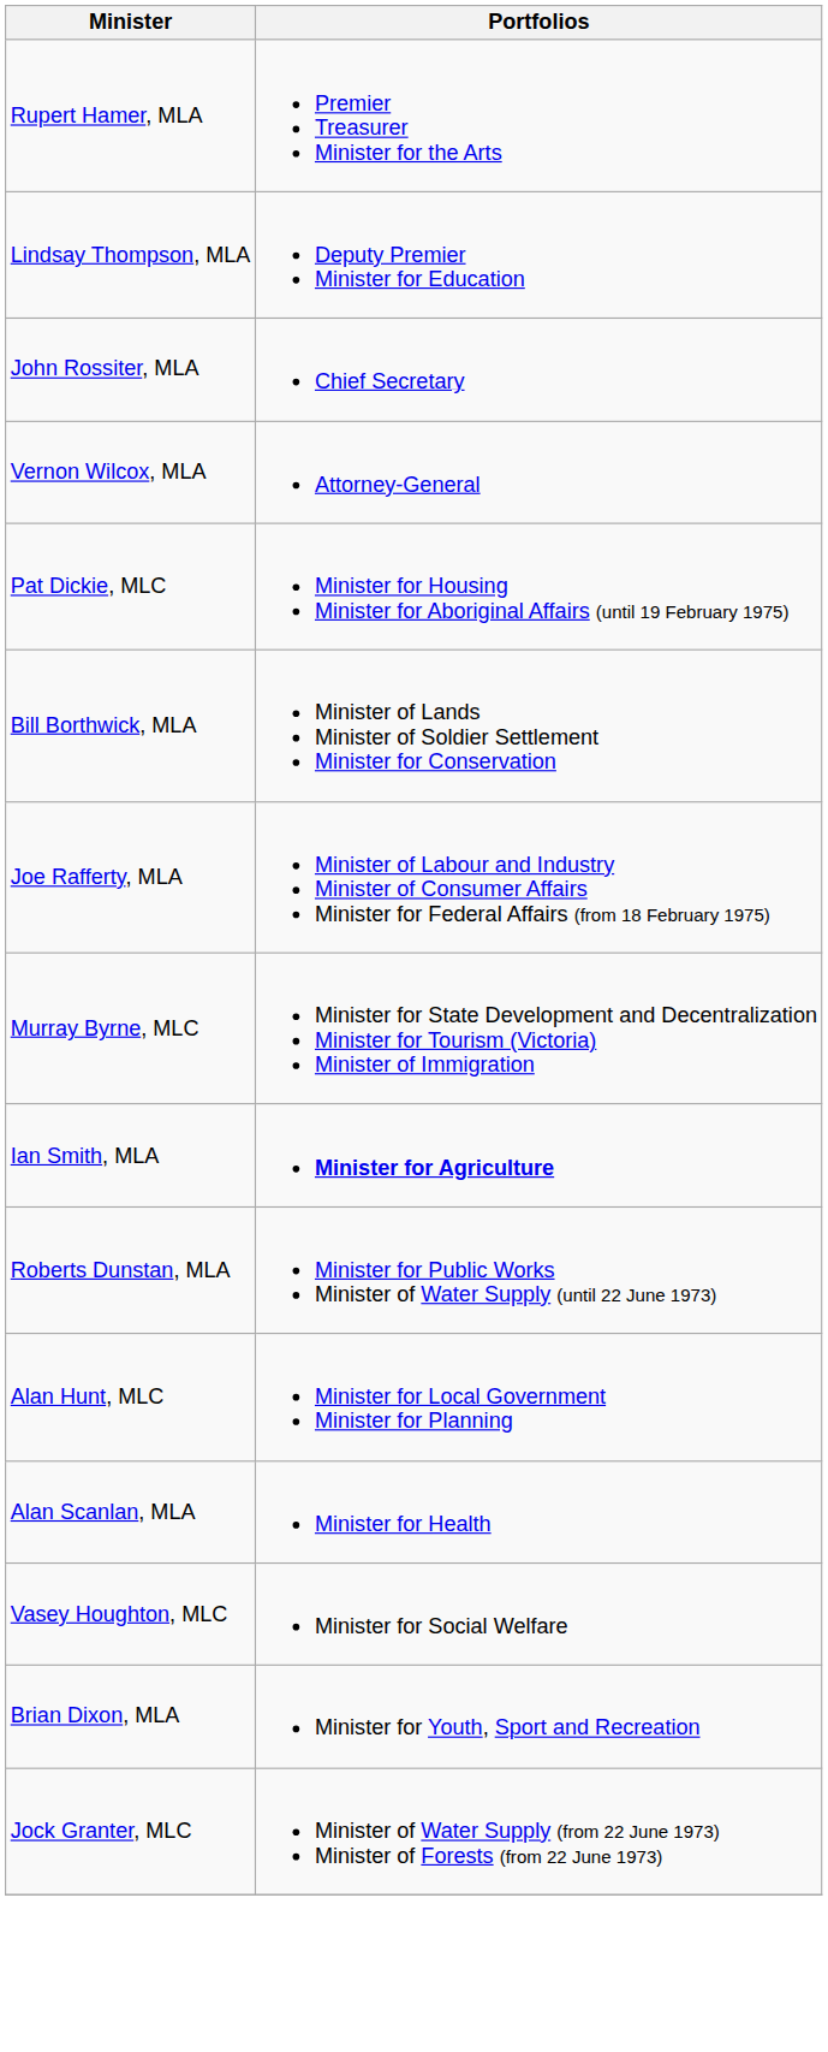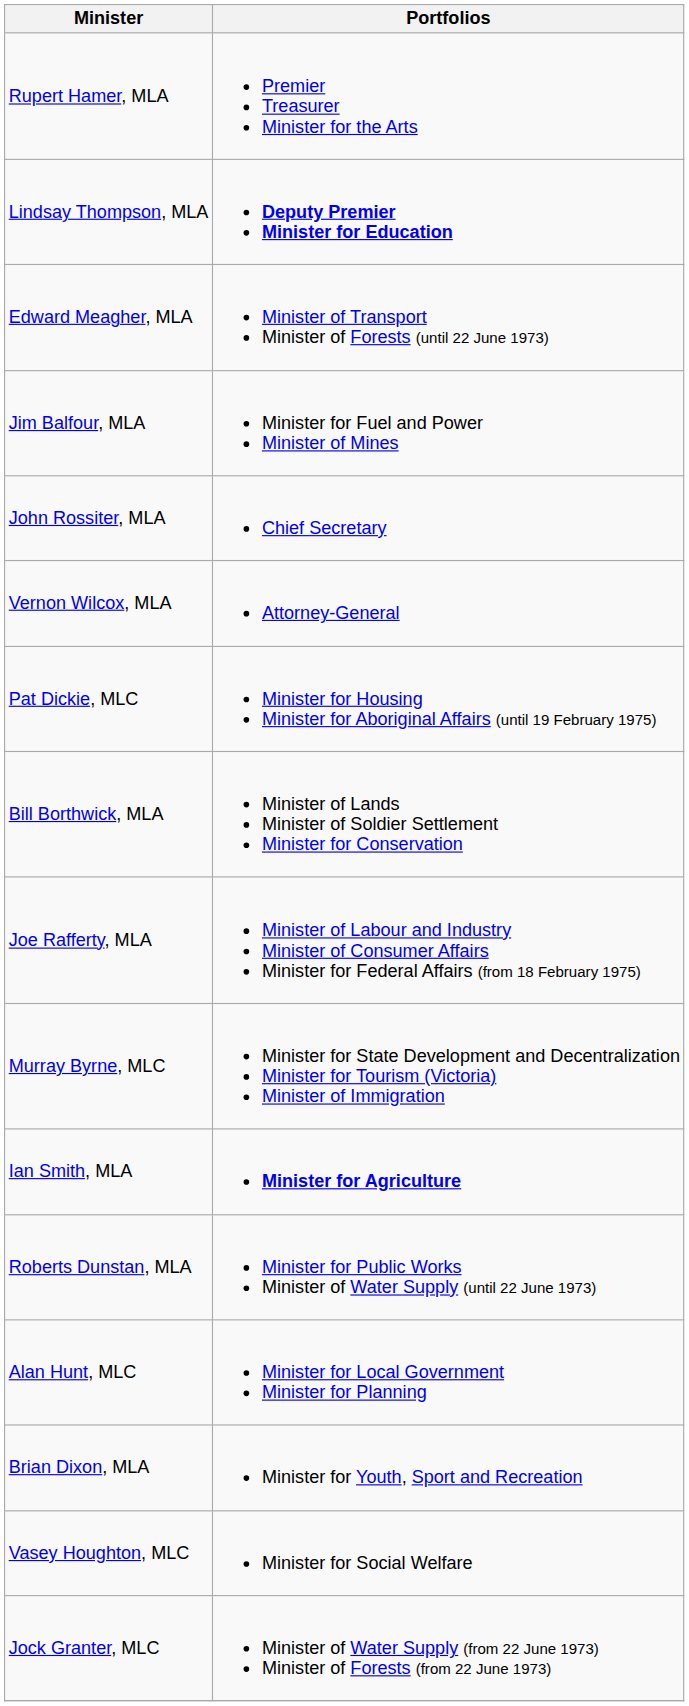Lindsay Thompson, MLA | Portfolios: normal -> bold
+ row: Edward Meagher, MLA | Minister of Transport Minister of Forests (until 22 June 1973)
+ row: Jim Balfour, MLA | Minister for Fuel and Power Minister of Mines
- row: Alan Scanlan, MLA | Minister for Health
rows swapped: Vasey Houghton, MLC <-> Brian Dixon, MLA
